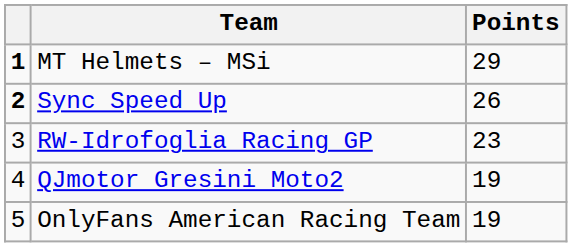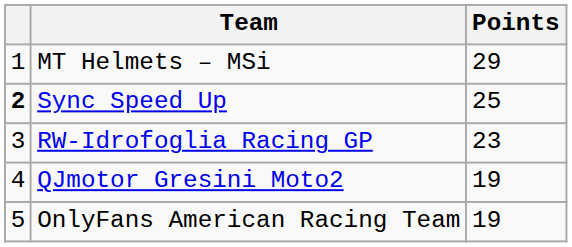MT Helmets – MSi | column 1: bold -> normal
Sync Speed Up | Points: 26 -> 25
